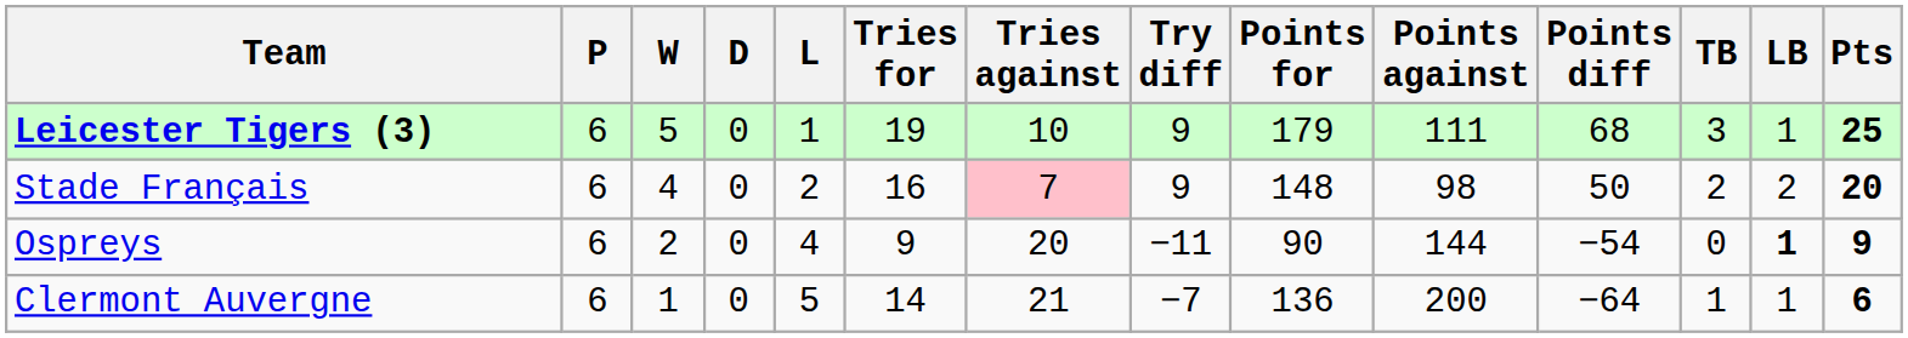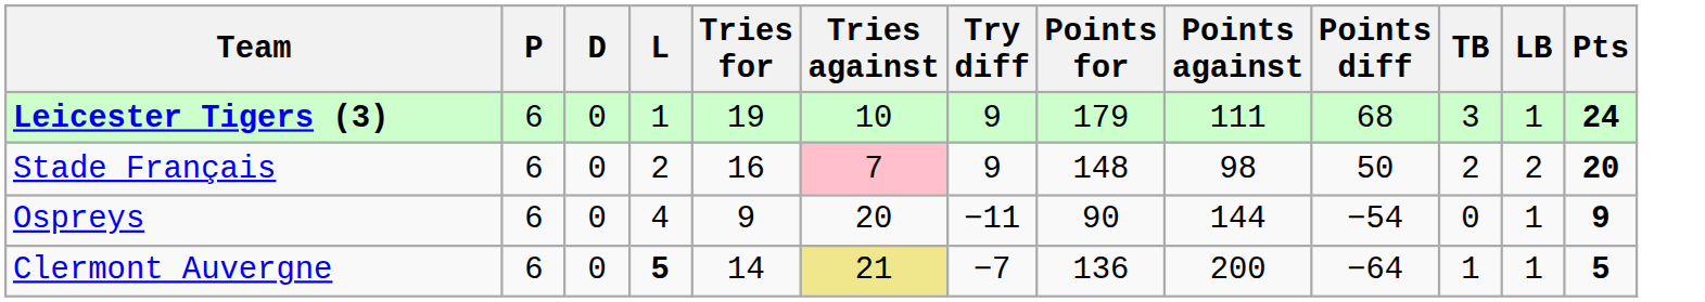- column: W | 5 | 4 | 2 | 1
Leicester Tigers (3) | Pts: 25 -> 24
Ospreys | LB: bold -> normal
Clermont Auvergne | L: normal -> bold
Clermont Auvergne | Tries against: no background -> khaki background
Clermont Auvergne | Pts: 6 -> 5
